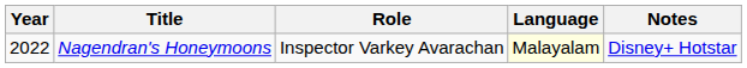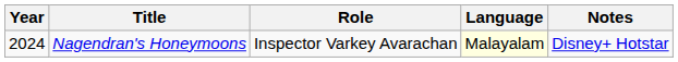Nagendran's Honeymoons | Year: 2022 -> 2024
